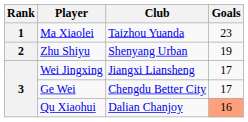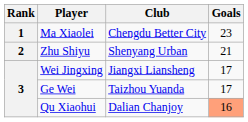Ma Xiaolei | Club: Taizhou Yuanda -> Chengdu Better City
Zhu Shiyu | Goals: 19 -> 21
Ge Wei | Club: Chengdu Better City -> Taizhou Yuanda
